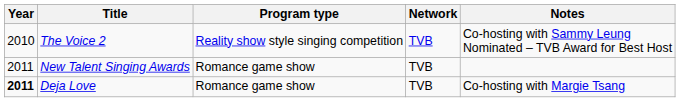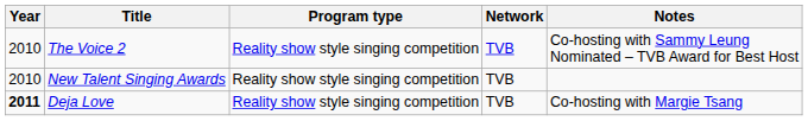New Talent Singing Awards | Year: 2011 -> 2010
New Talent Singing Awards | Program type: Romance game show -> Reality show style singing competition
Deja Love | Program type: Romance game show -> Reality show style singing competition
